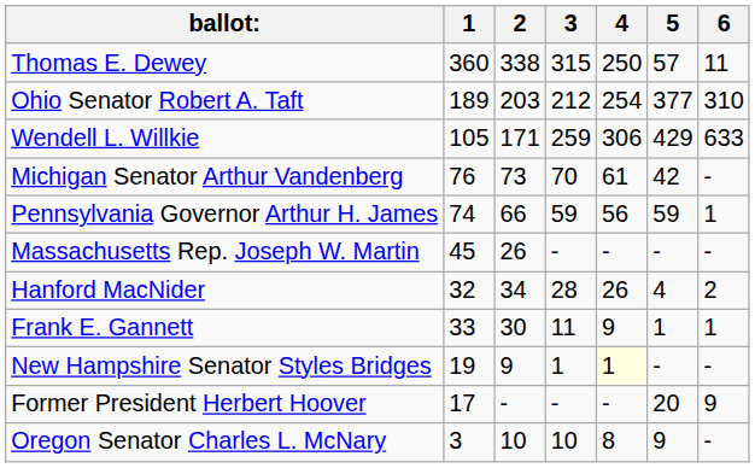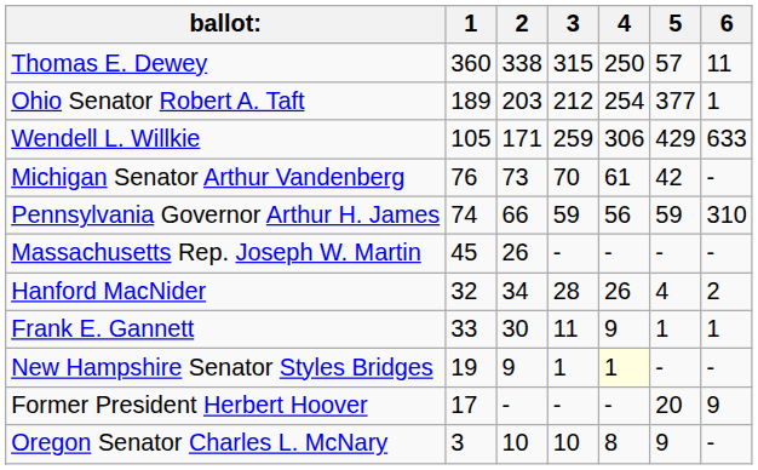Ohio Senator Robert A. Taft | 6: 310 -> 1
Pennsylvania Governor Arthur H. James | 6: 1 -> 310
